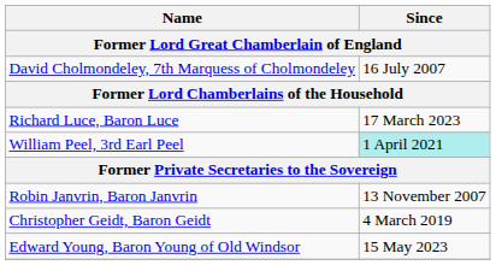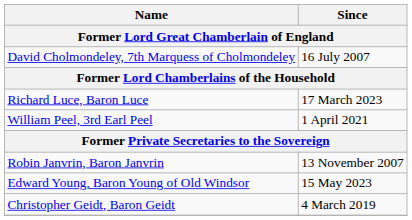William Peel, 3rd Earl Peel | Since: paleturquoise background -> no background
rows swapped: Christopher Geidt, Baron Geidt <-> Edward Young, Baron Young of Old Windsor
